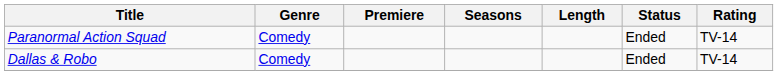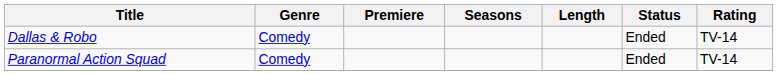rows swapped: Paranormal Action Squad <-> Dallas & Robo
